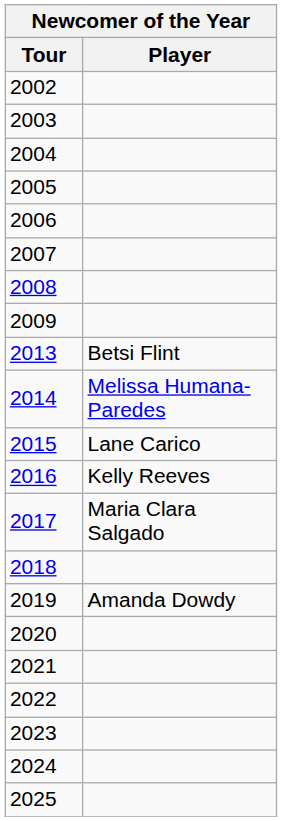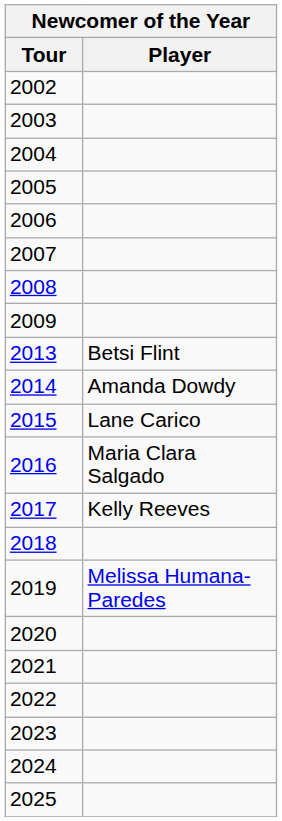2014 | Player: Melissa Humana-Paredes -> Amanda Dowdy
2016 | Player: Kelly Reeves -> Maria Clara Salgado
2017 | Player: Maria Clara Salgado -> Kelly Reeves
2019 | Player: Amanda Dowdy -> Melissa Humana-Paredes
